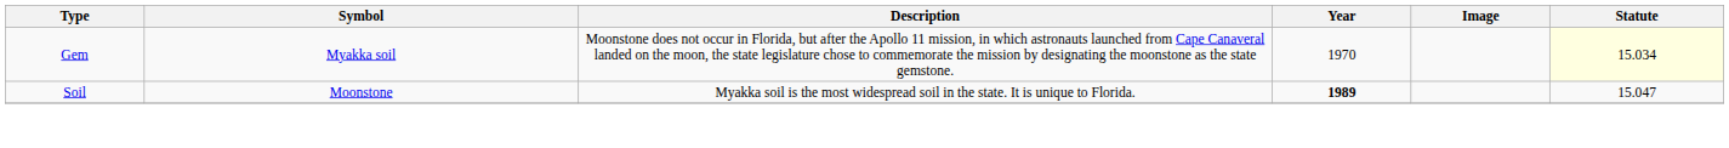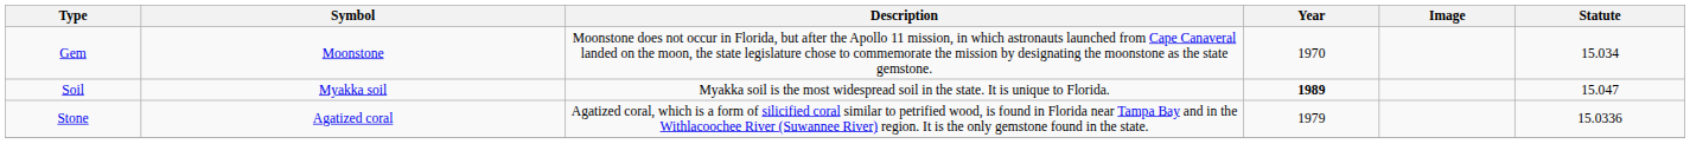Gem | Symbol: Myakka soil -> Moonstone
Gem | Statute: lightyellow background -> no background
Soil | Symbol: Moonstone -> Myakka soil
+ row: Stone | Agatized coral | Agatized coral, which is a form of silicified coral similar to petrified wood, is found in Florida near Tampa Bay and in the Withlacoochee River (Suwannee River) region. It is the only gemstone found in the state. | 1979 | 15.0336
